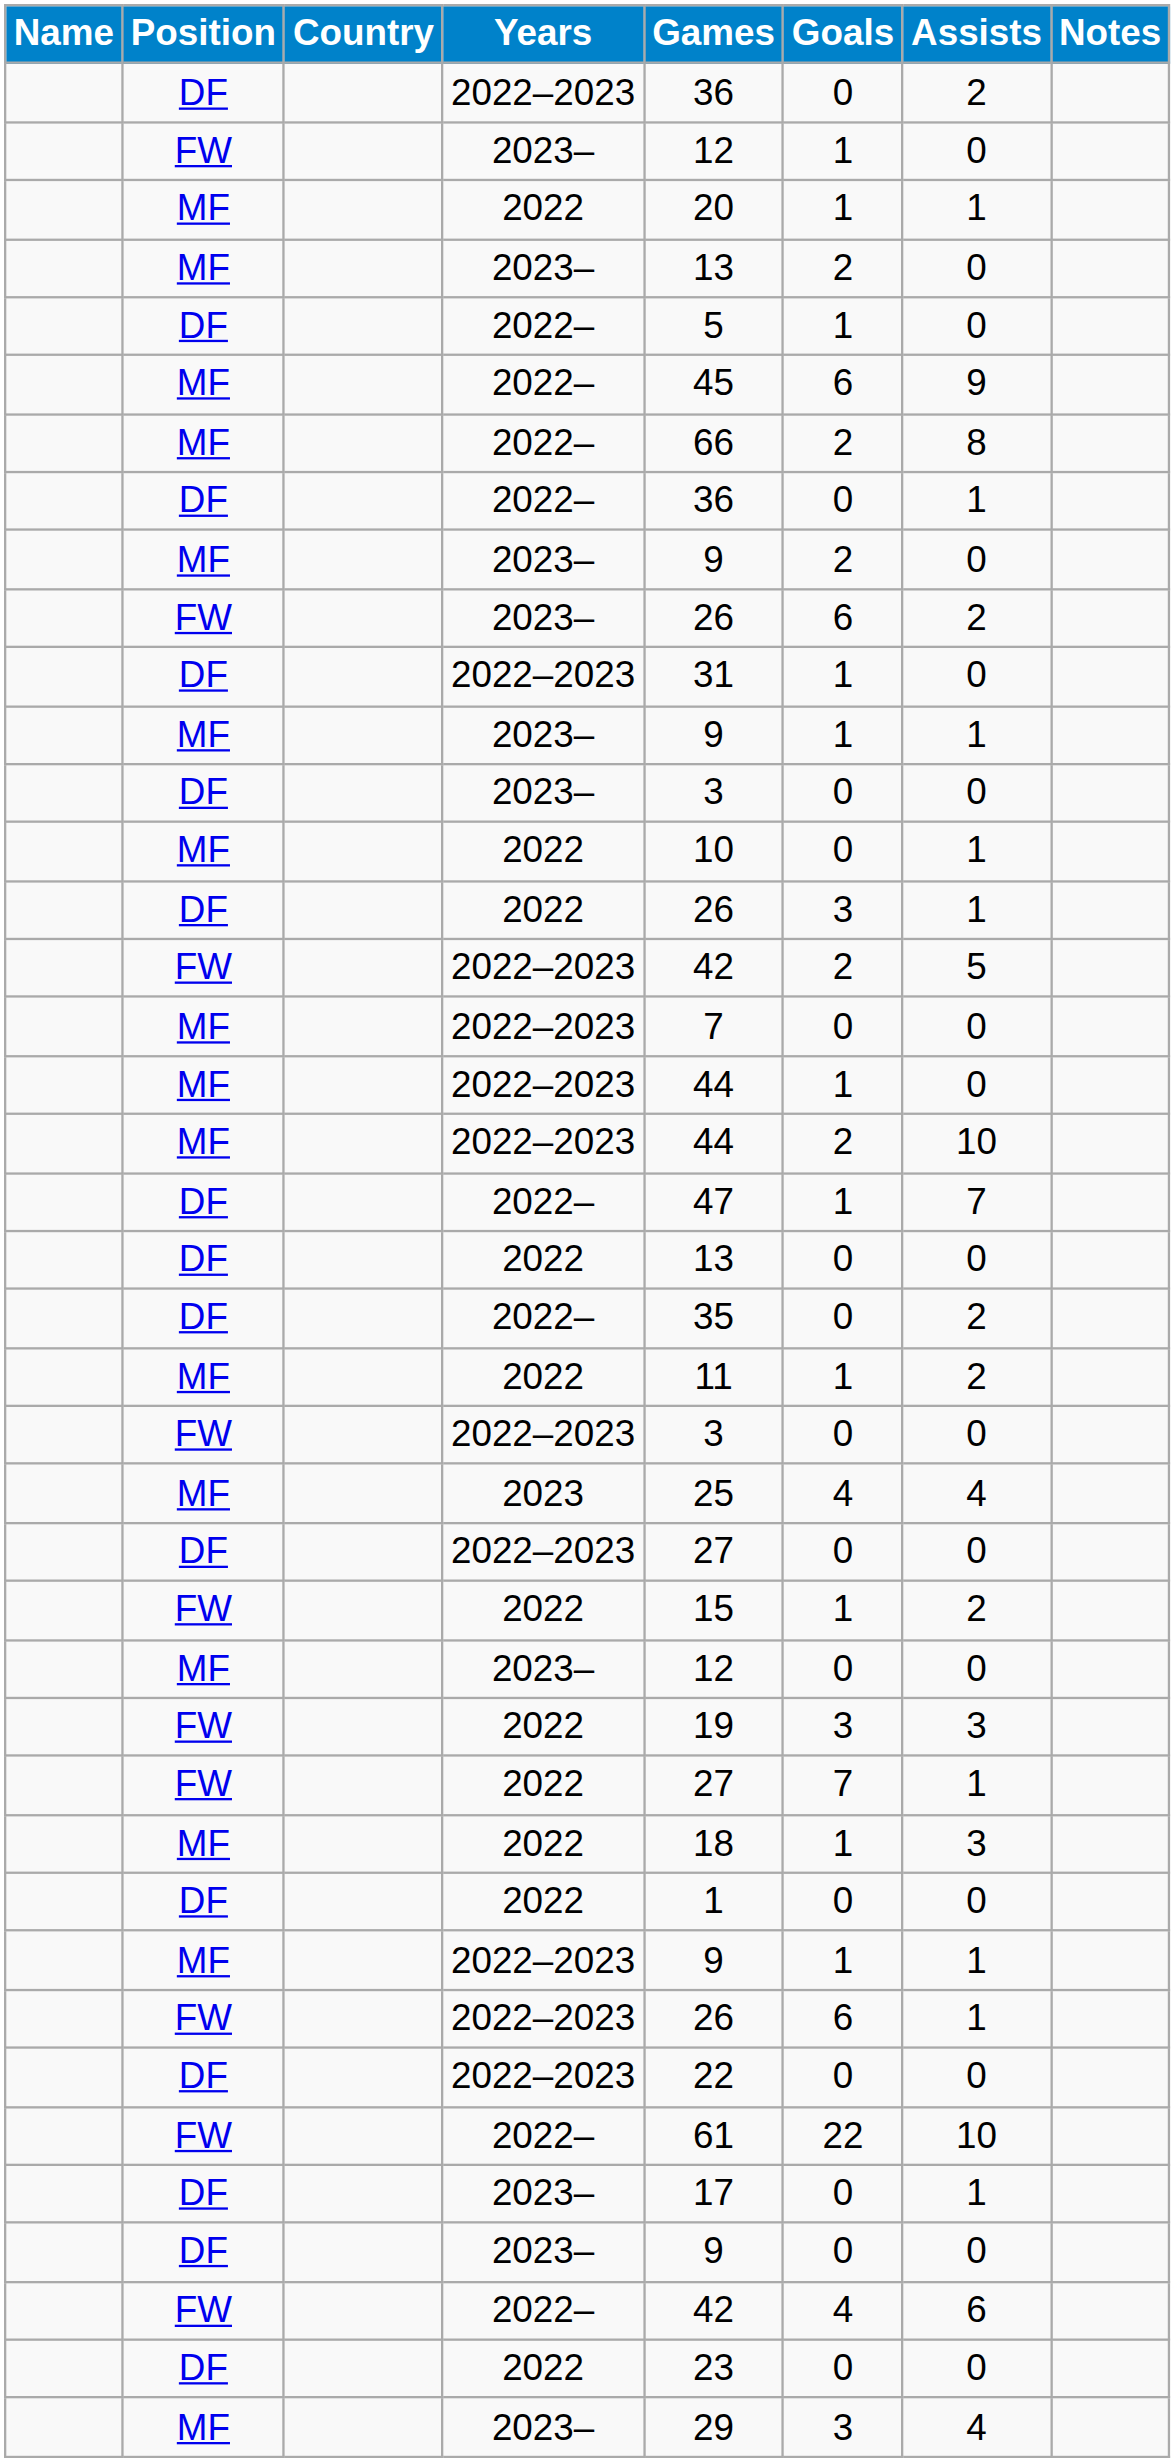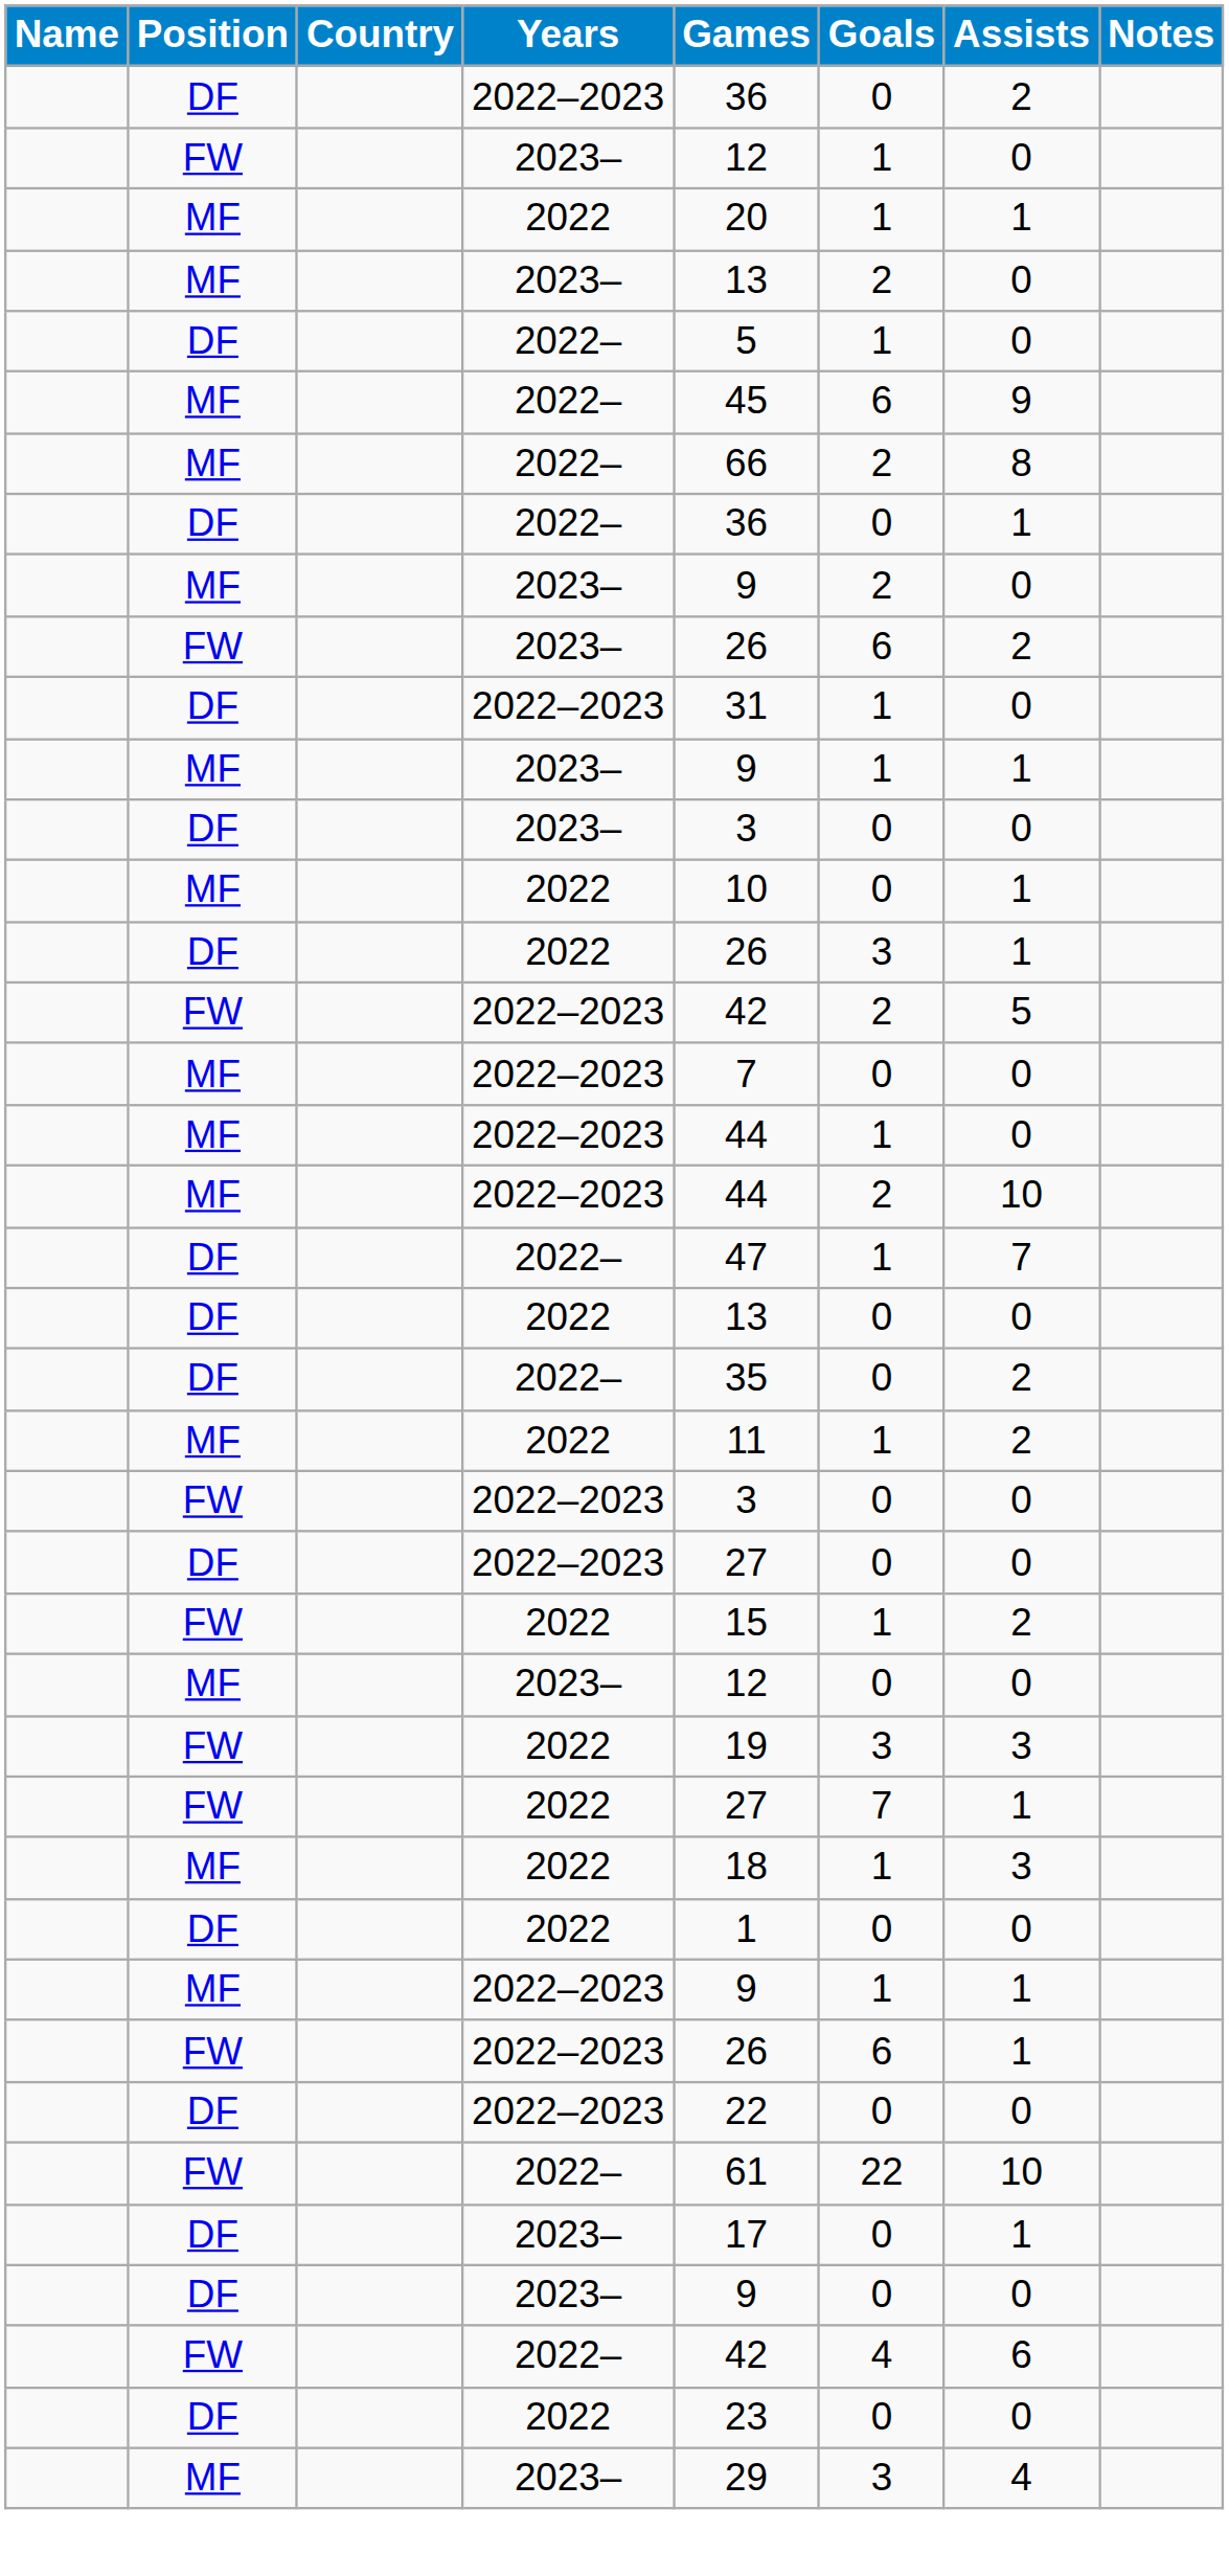- row: MF | 2023 | 25 | 4 | 4
